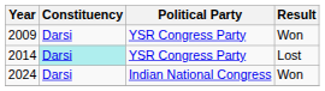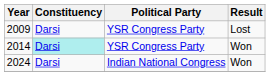2009 | Result: Won -> Lost
2014 | Result: Lost -> Won
